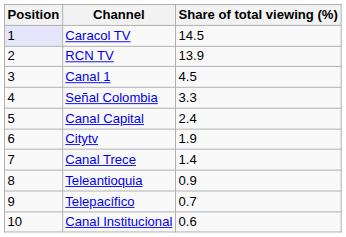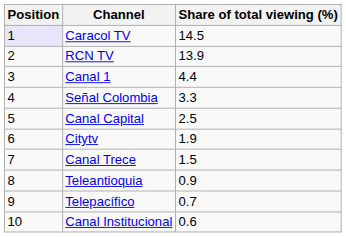Canal 1 | Share of total viewing (%): 4.5 -> 4.4
Canal Capital | Share of total viewing (%): 2.4 -> 2.5
Canal Trece | Share of total viewing (%): 1.4 -> 1.5
